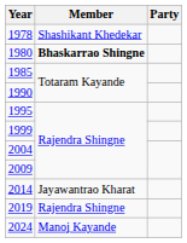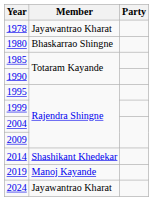1978 | Member: Shashikant Khedekar -> Jayawantrao Kharat
1980 | Member: bold -> normal
2014 | Member: Jayawantrao Kharat -> Shashikant Khedekar
2019 | Member: Rajendra Shingne -> Manoj Kayande
2024 | Member: Manoj Kayande -> Jayawantrao Kharat
